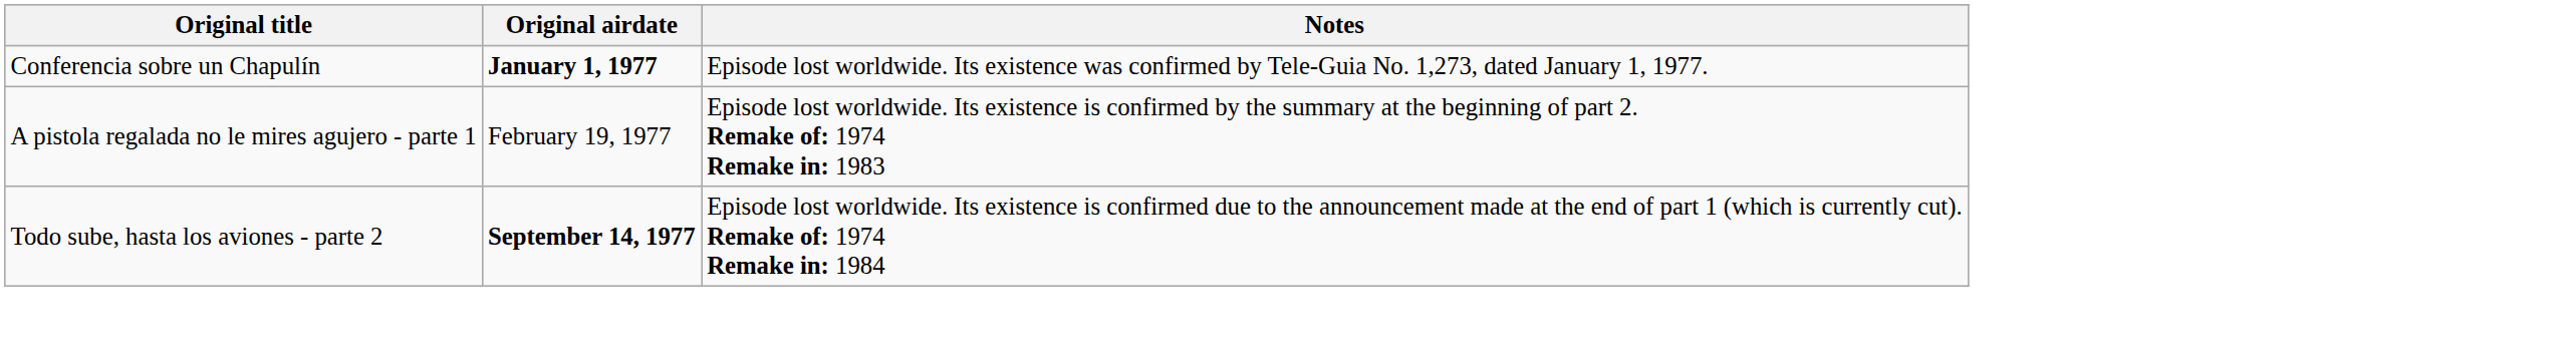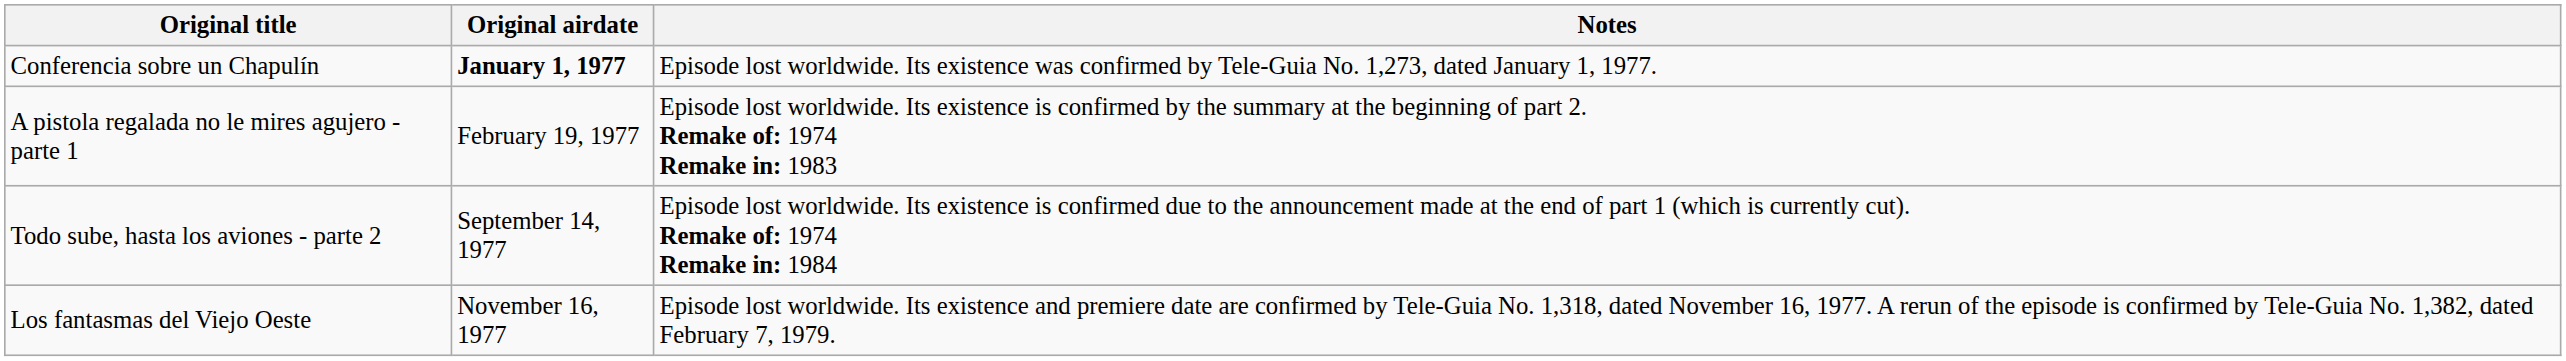Todo sube, hasta los aviones - parte 2 | Original airdate: bold -> normal
+ row: Los fantasmas del Viejo Oeste | November 16, 1977 | Episode lost worldwide. Its existence and premiere date are confirmed by Tele-Guia No. 1,318, dated November 16, 1977. A rerun of the episode is confirmed by Tele-Guia No. 1,382, dated February 7, 1979.
